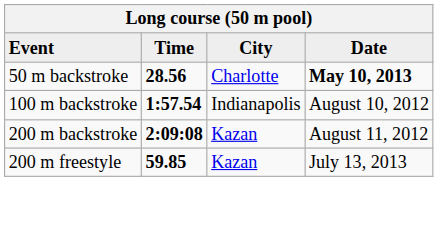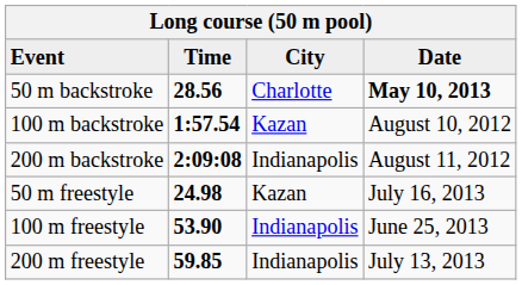100 m backstroke | City: Indianapolis -> Kazan
200 m backstroke | City: Kazan -> Indianapolis
+ row: 50 m freestyle | 24.98 | Kazan | July 16, 2013
+ row: 100 m freestyle | 53.90 | Indianapolis | June 25, 2013
200 m freestyle | City: Kazan -> Indianapolis
